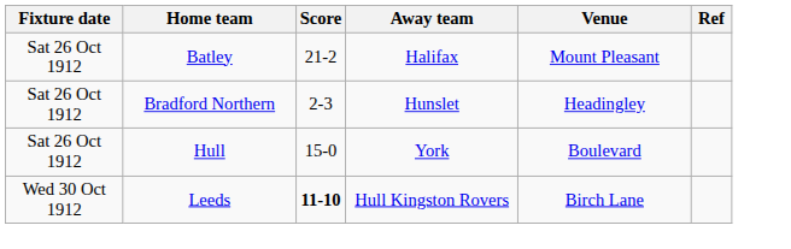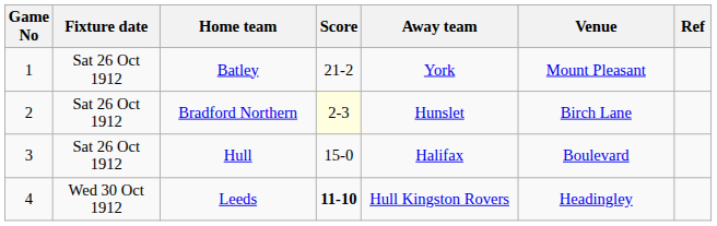+ column: Game No | 1 | 2 | 3 | 4
Batley | Away team: Halifax -> York
Bradford Northern | Score: no background -> lightyellow background
Bradford Northern | Venue: Headingley -> Birch Lane
Hull | Away team: York -> Halifax
Leeds | Venue: Birch Lane -> Headingley
